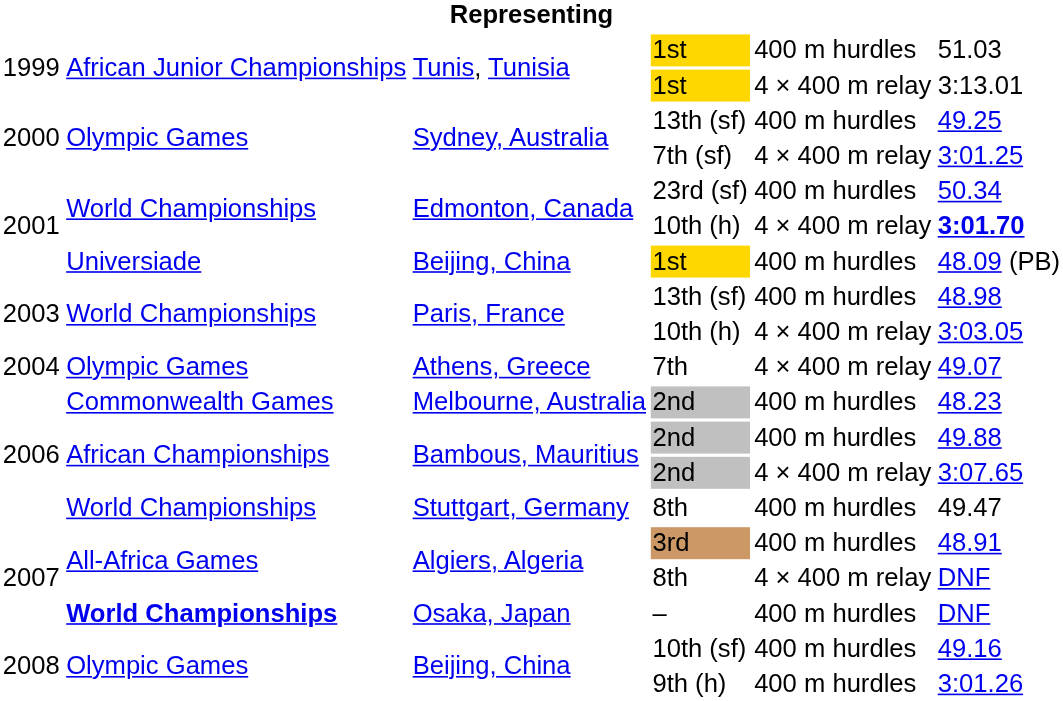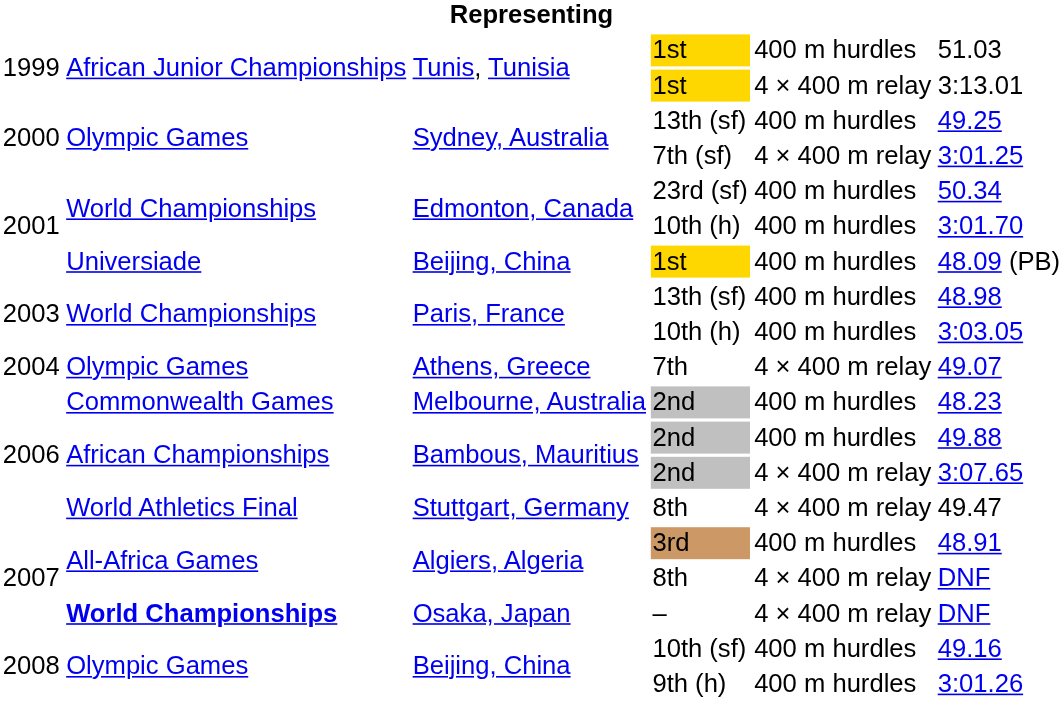Edmonton, Canada / 10th (h) | column 5: 4 × 400 m relay -> 400 m hurdles
Edmonton, Canada / 10th (h) | column 6: bold -> normal
Paris, France / 10th (h) | column 5: 4 × 400 m relay -> 400 m hurdles
Stuttgart, Germany / 8th | column 2: World Championships -> World Athletics Final
Stuttgart, Germany / 8th | column 5: 400 m hurdles -> 4 × 400 m relay
– | column 5: 400 m hurdles -> 4 × 400 m relay
